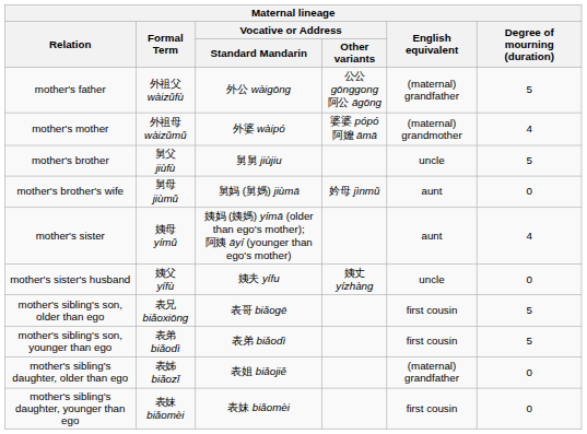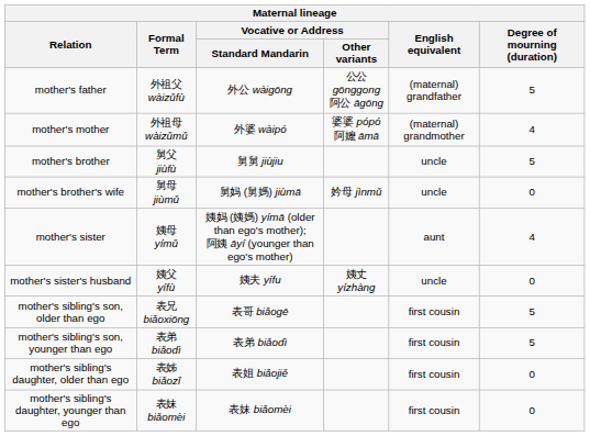mother's brother's wife | English equivalent: aunt -> uncle
mother's sibling's daughter, older than ego | English equivalent: (maternal) grandfather -> first cousin
